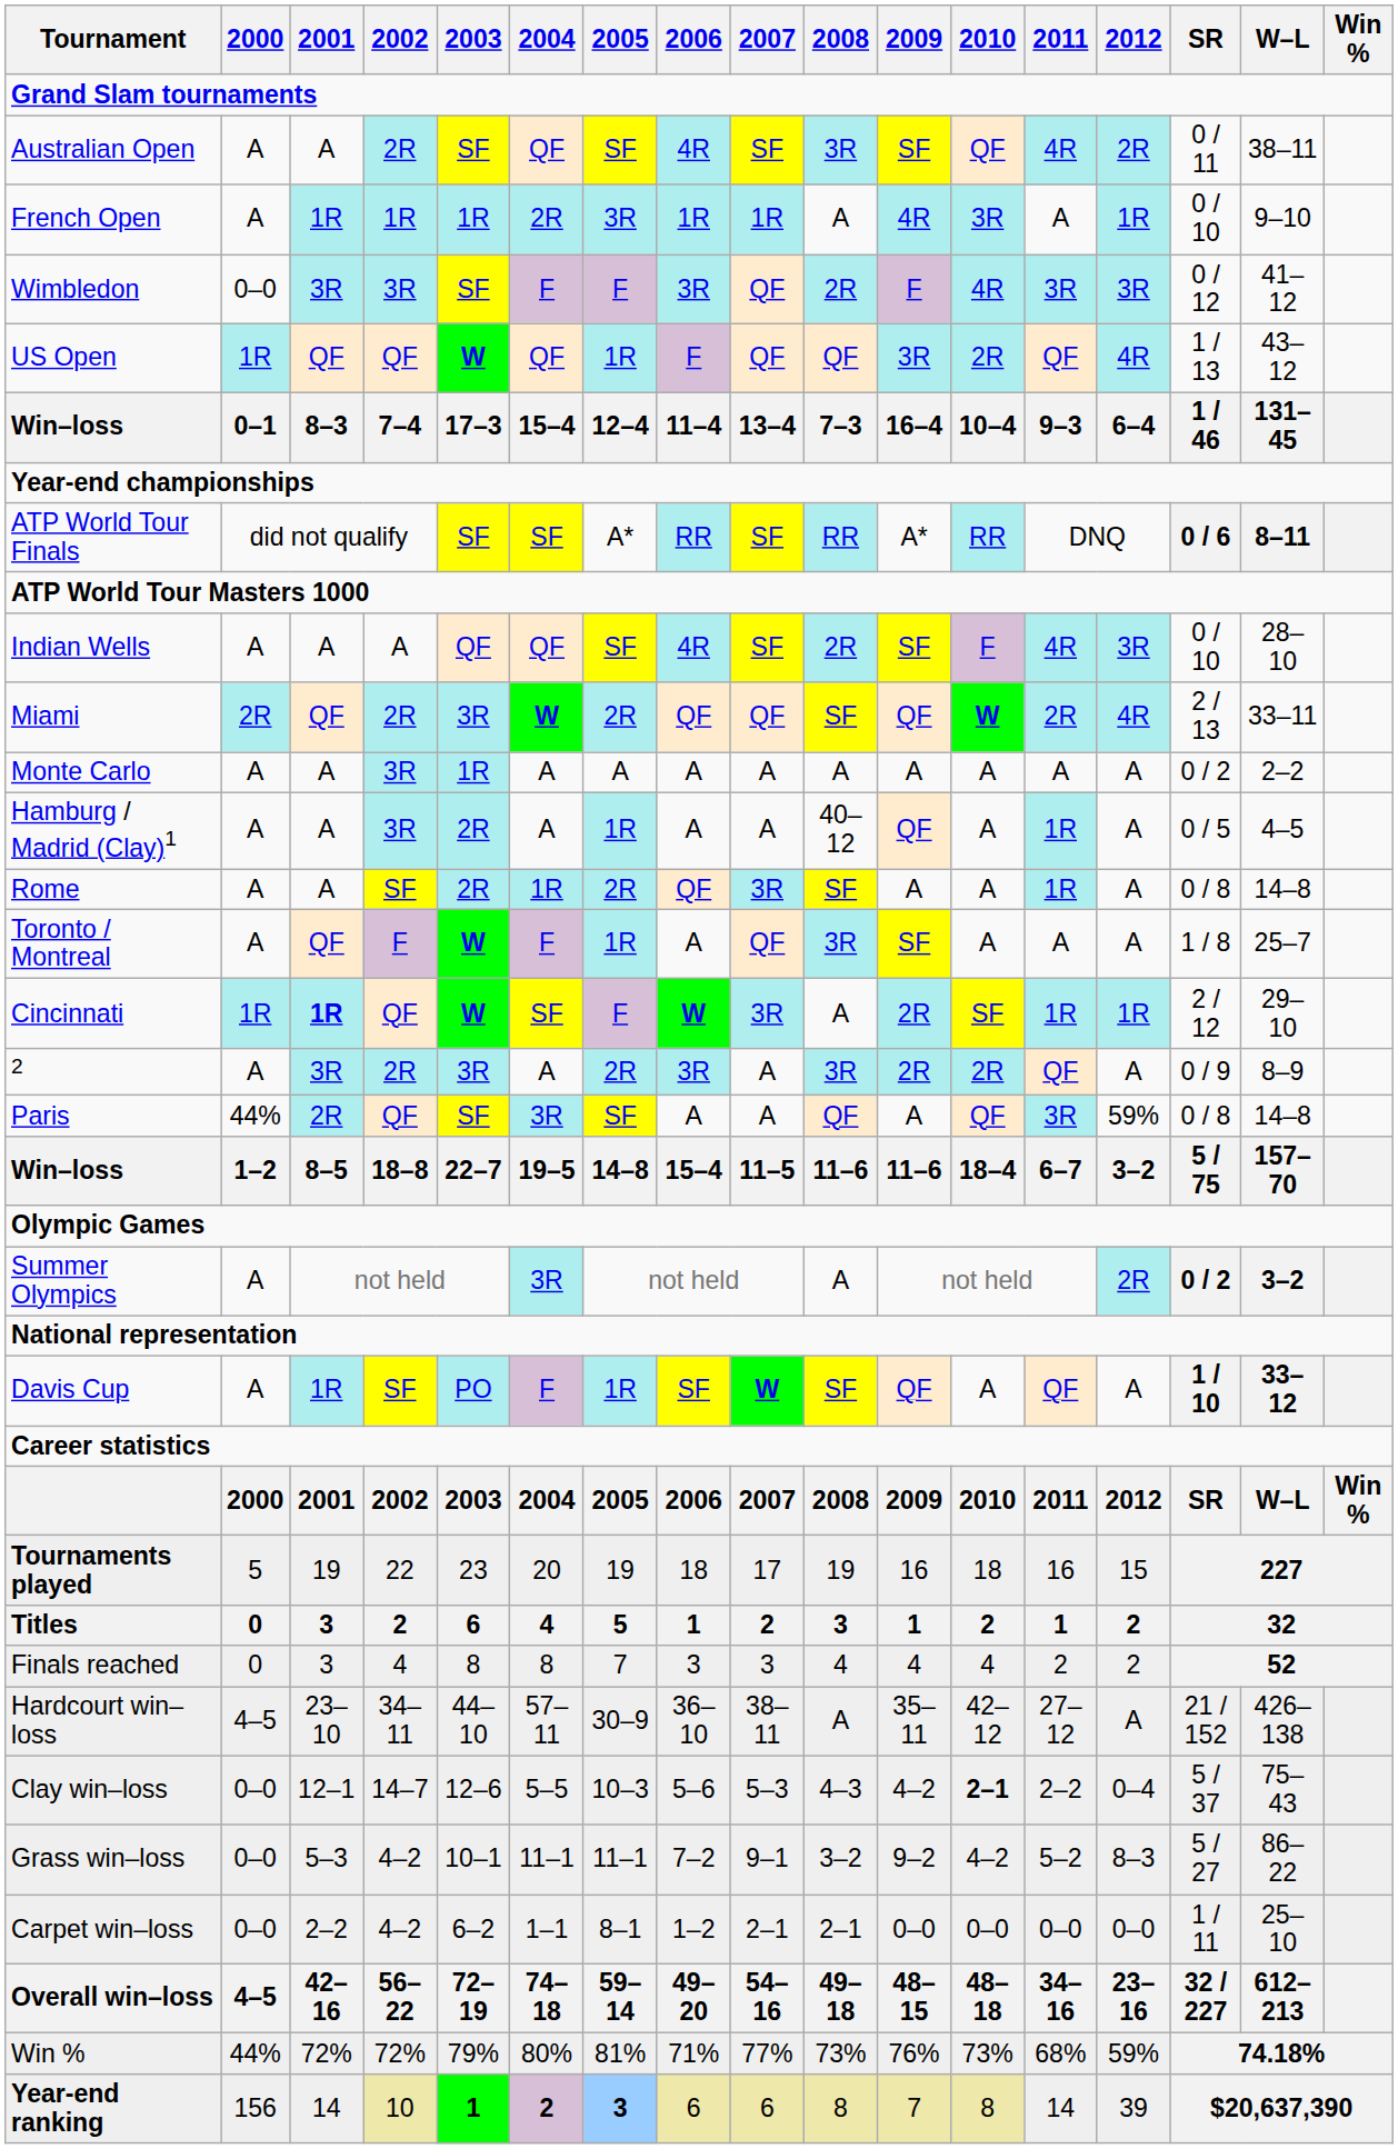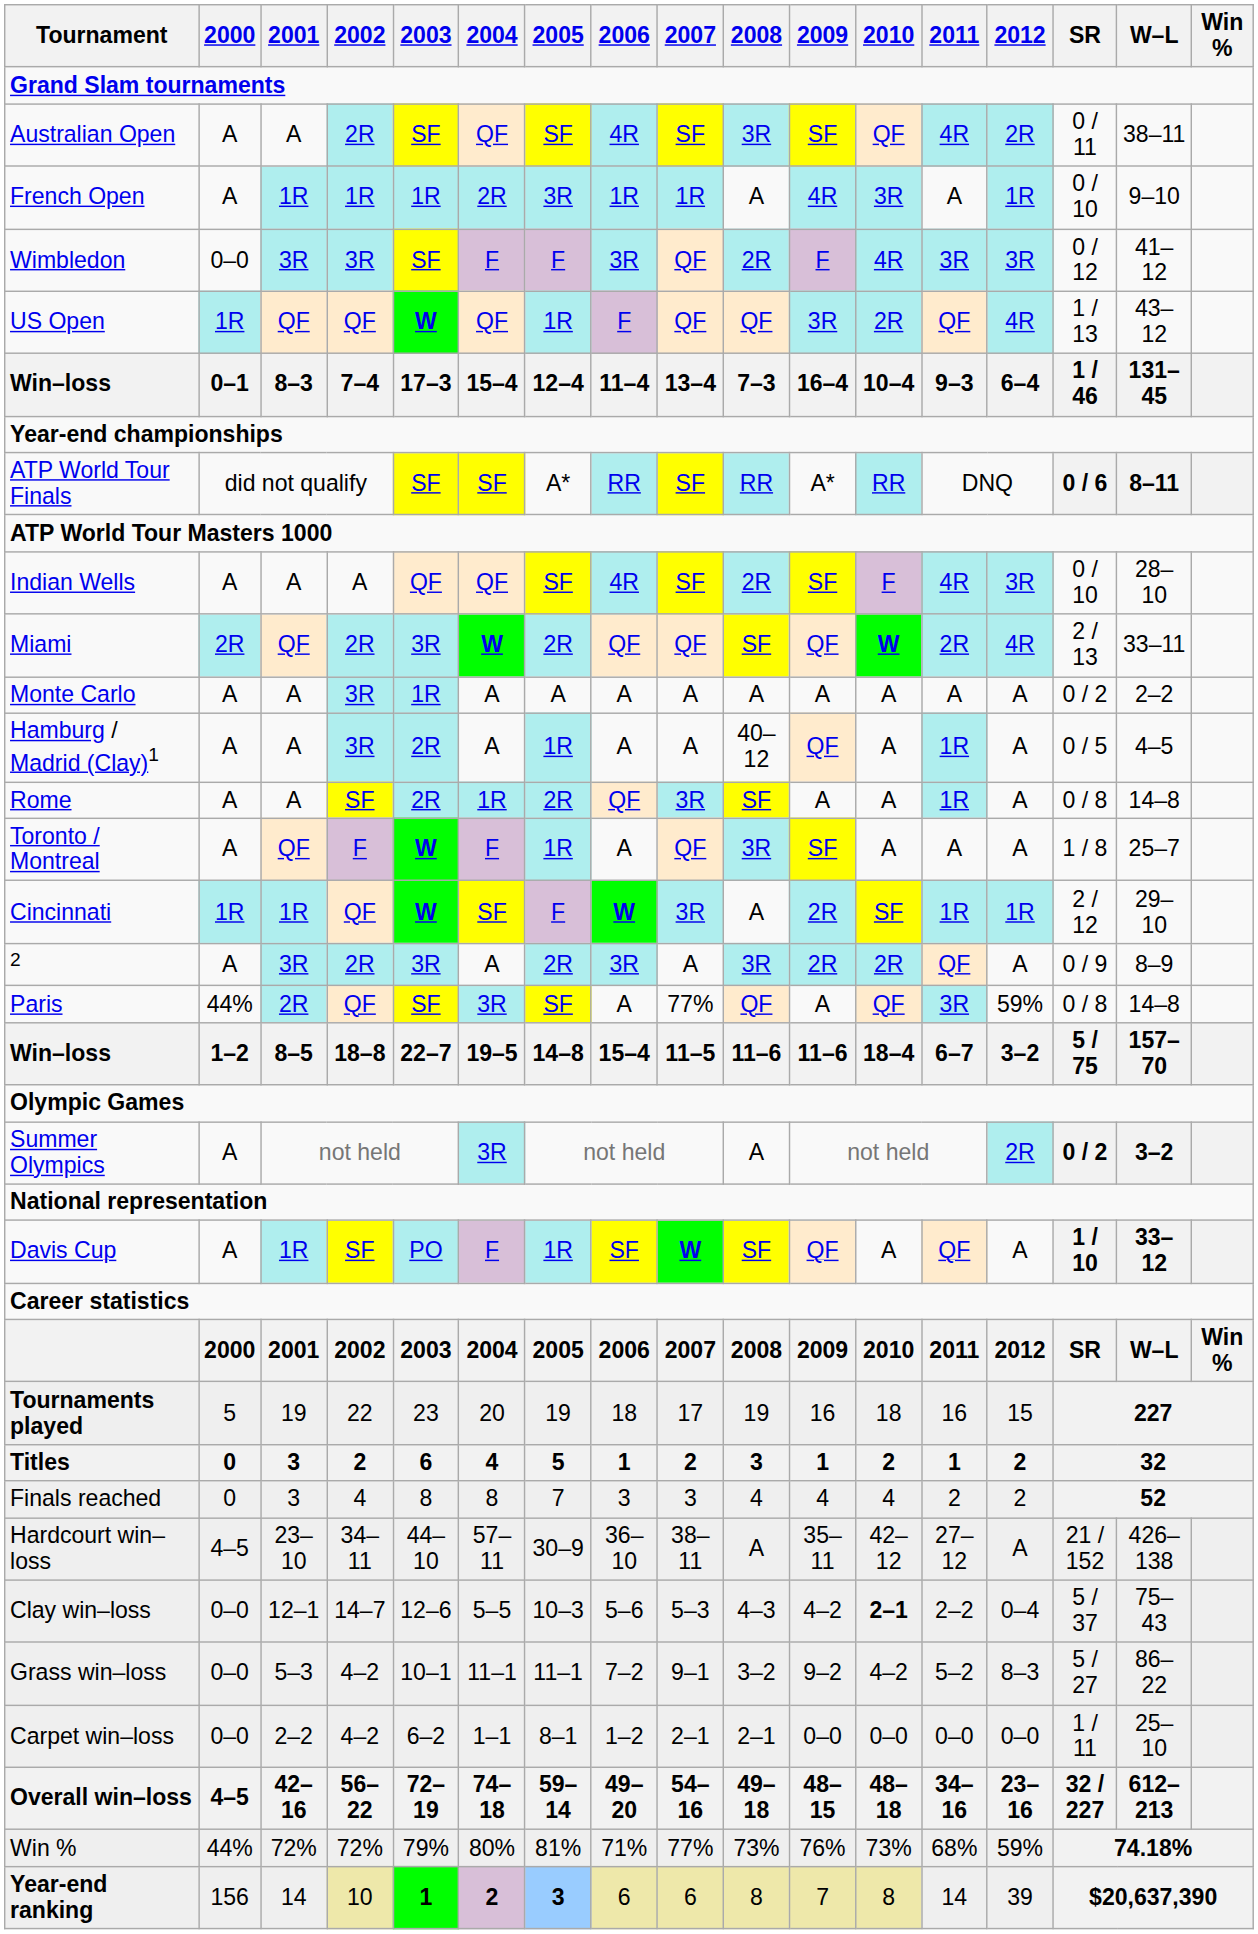Cincinnati | 2001: bold -> normal
Paris | 2007: A -> 77%
